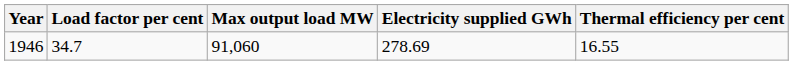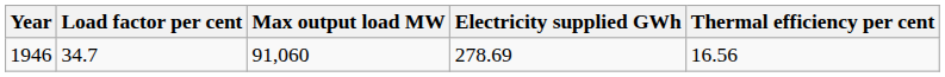1946 | Thermal efficiency per cent: 16.55 -> 16.56
